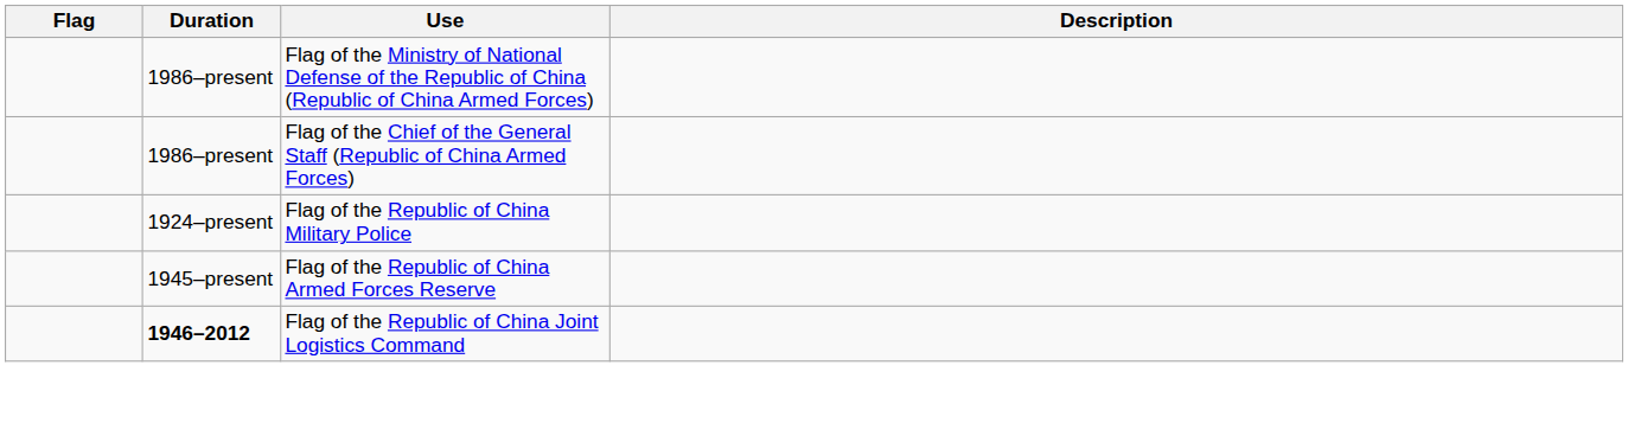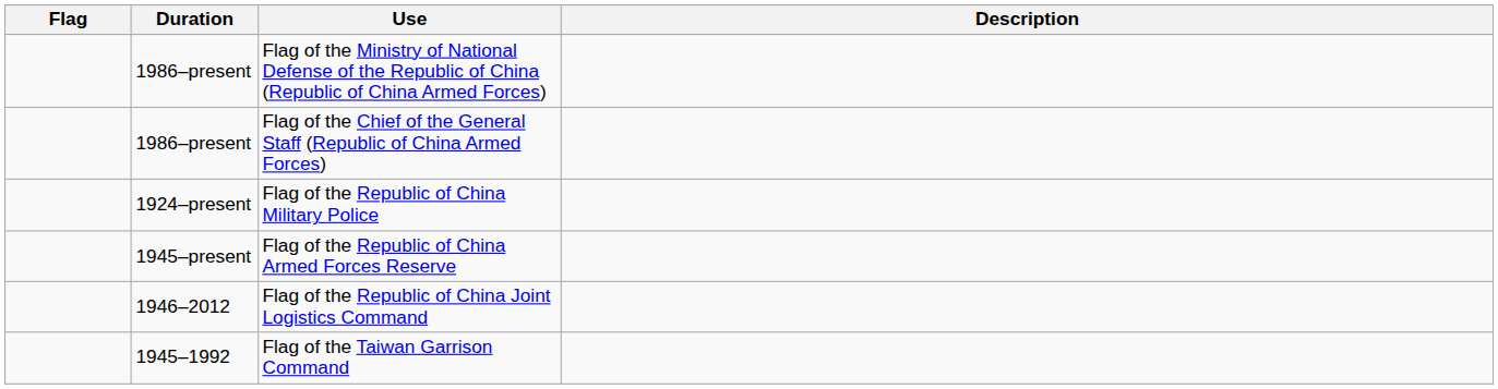Flag of the Republic of China Joint Logistics Command | Duration: bold -> normal
+ row: 1945–1992 | Flag of the Taiwan Garrison Command
